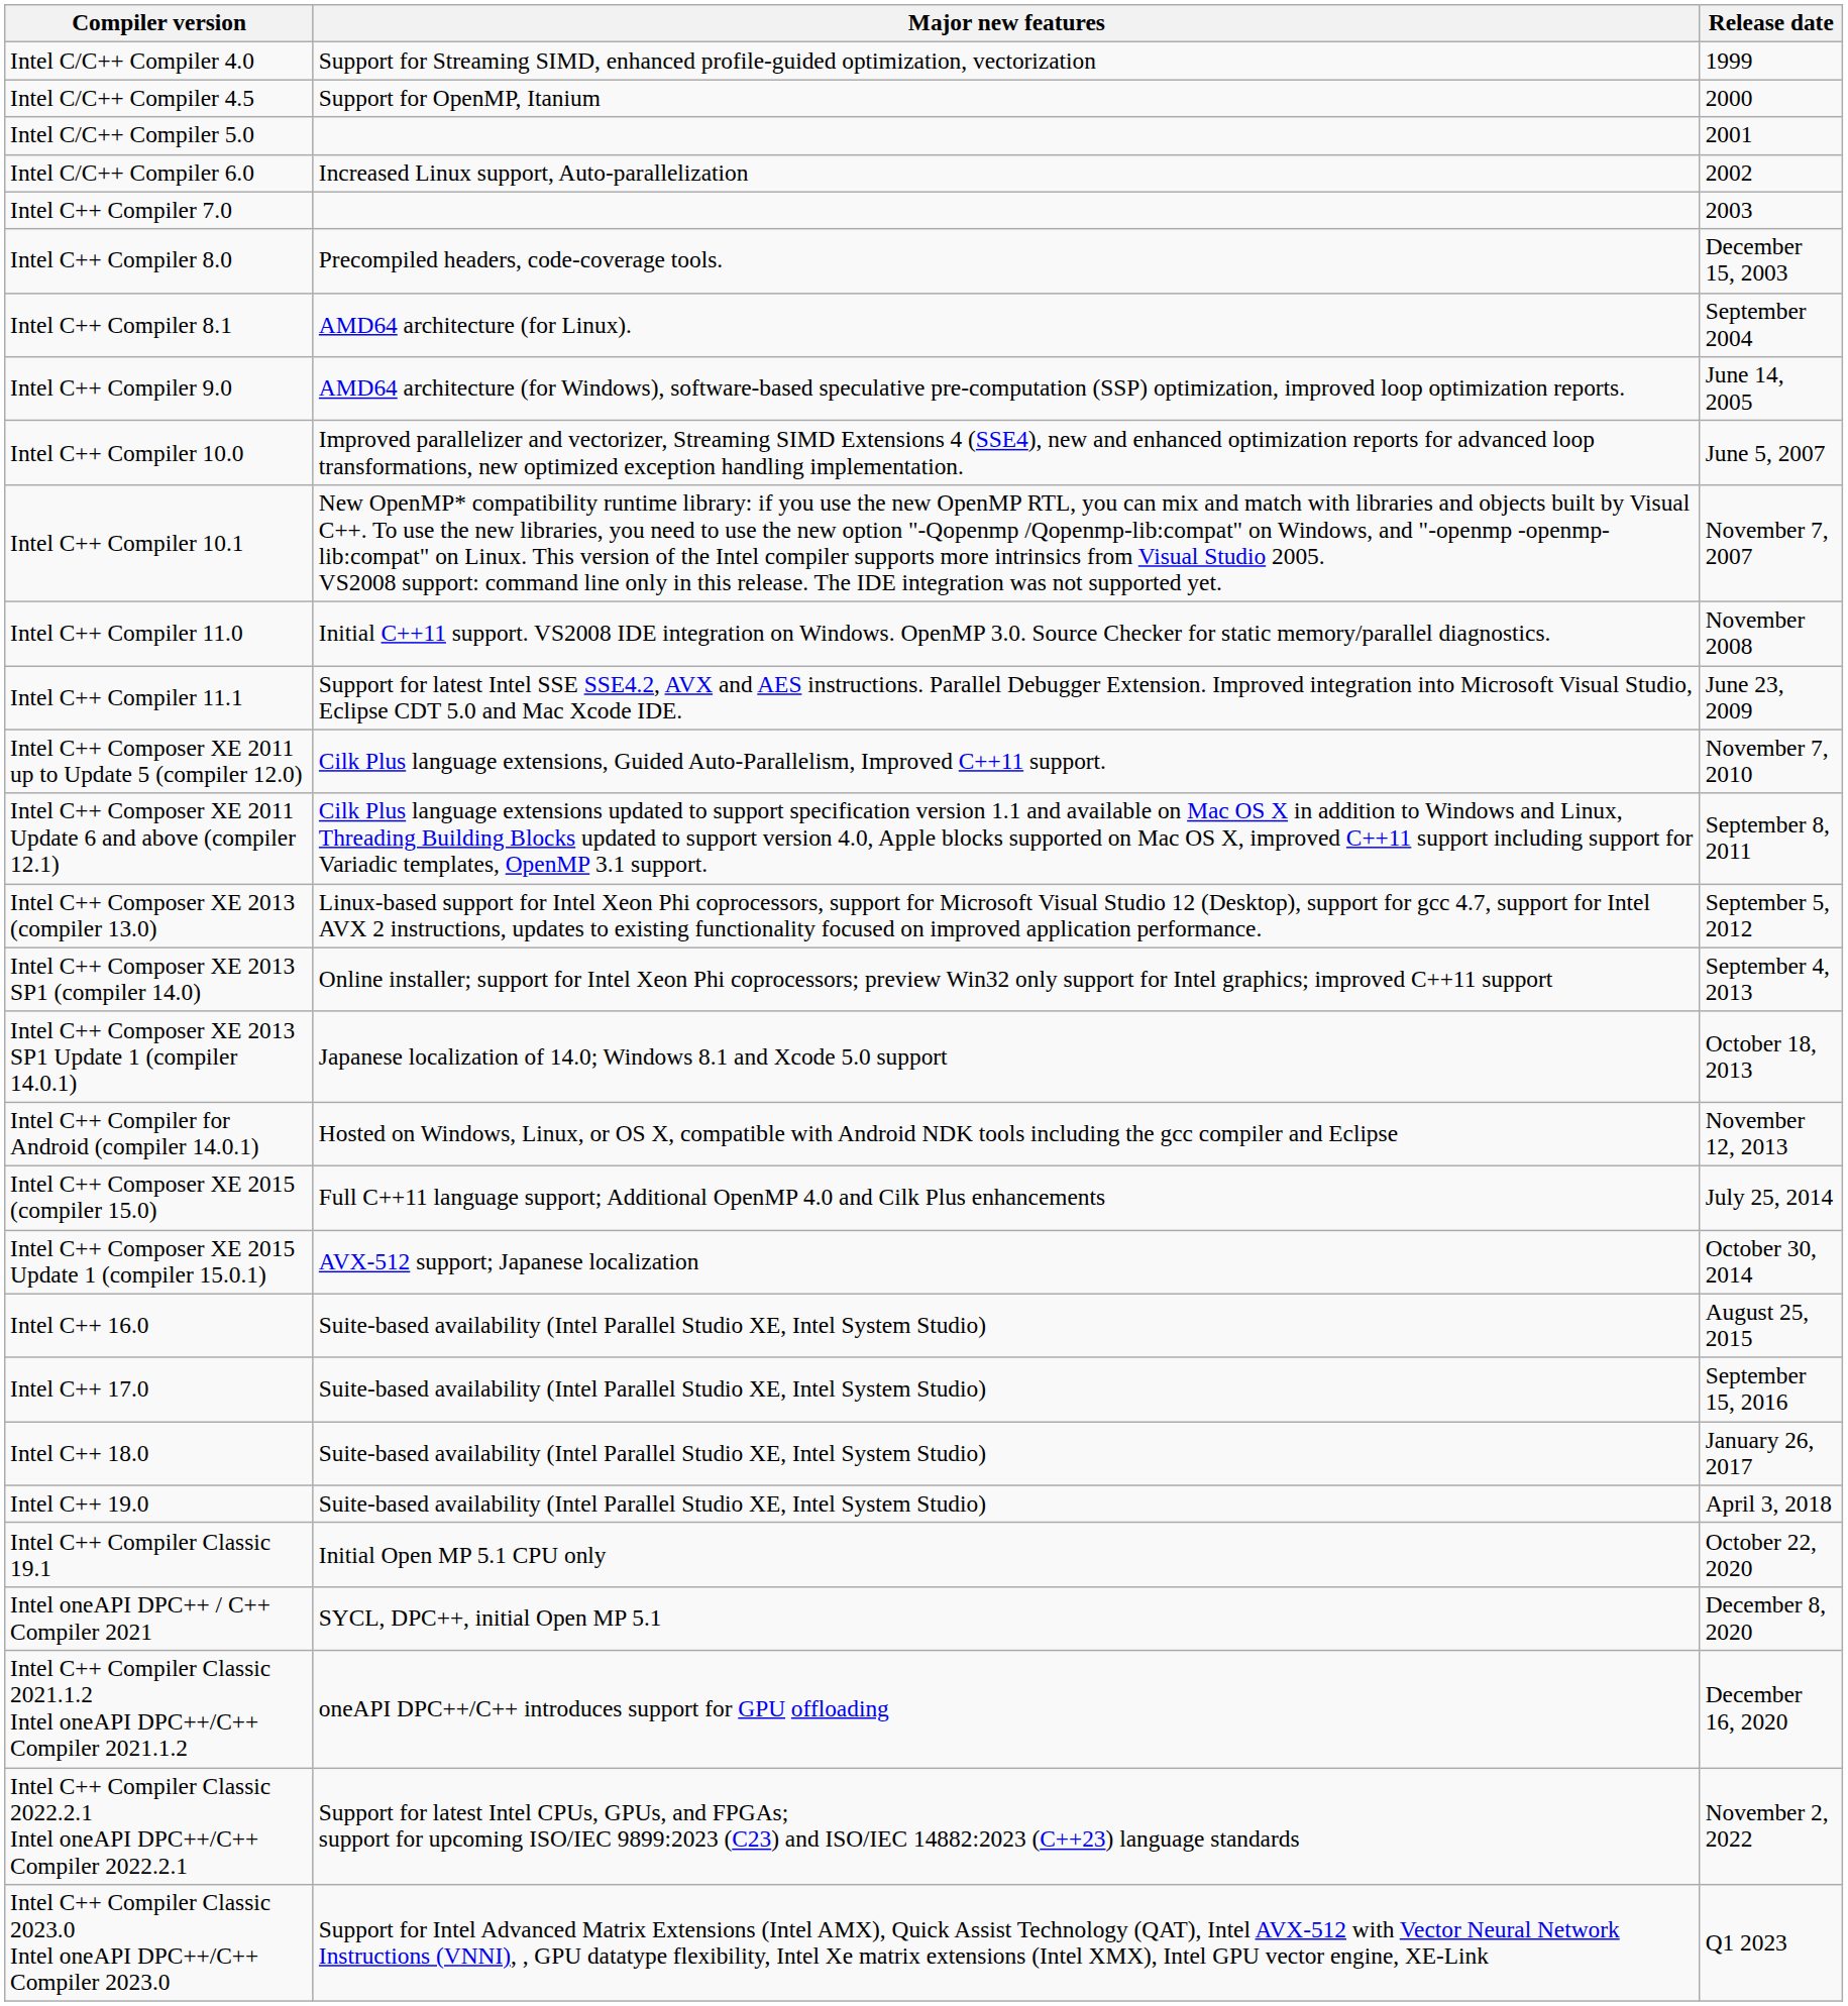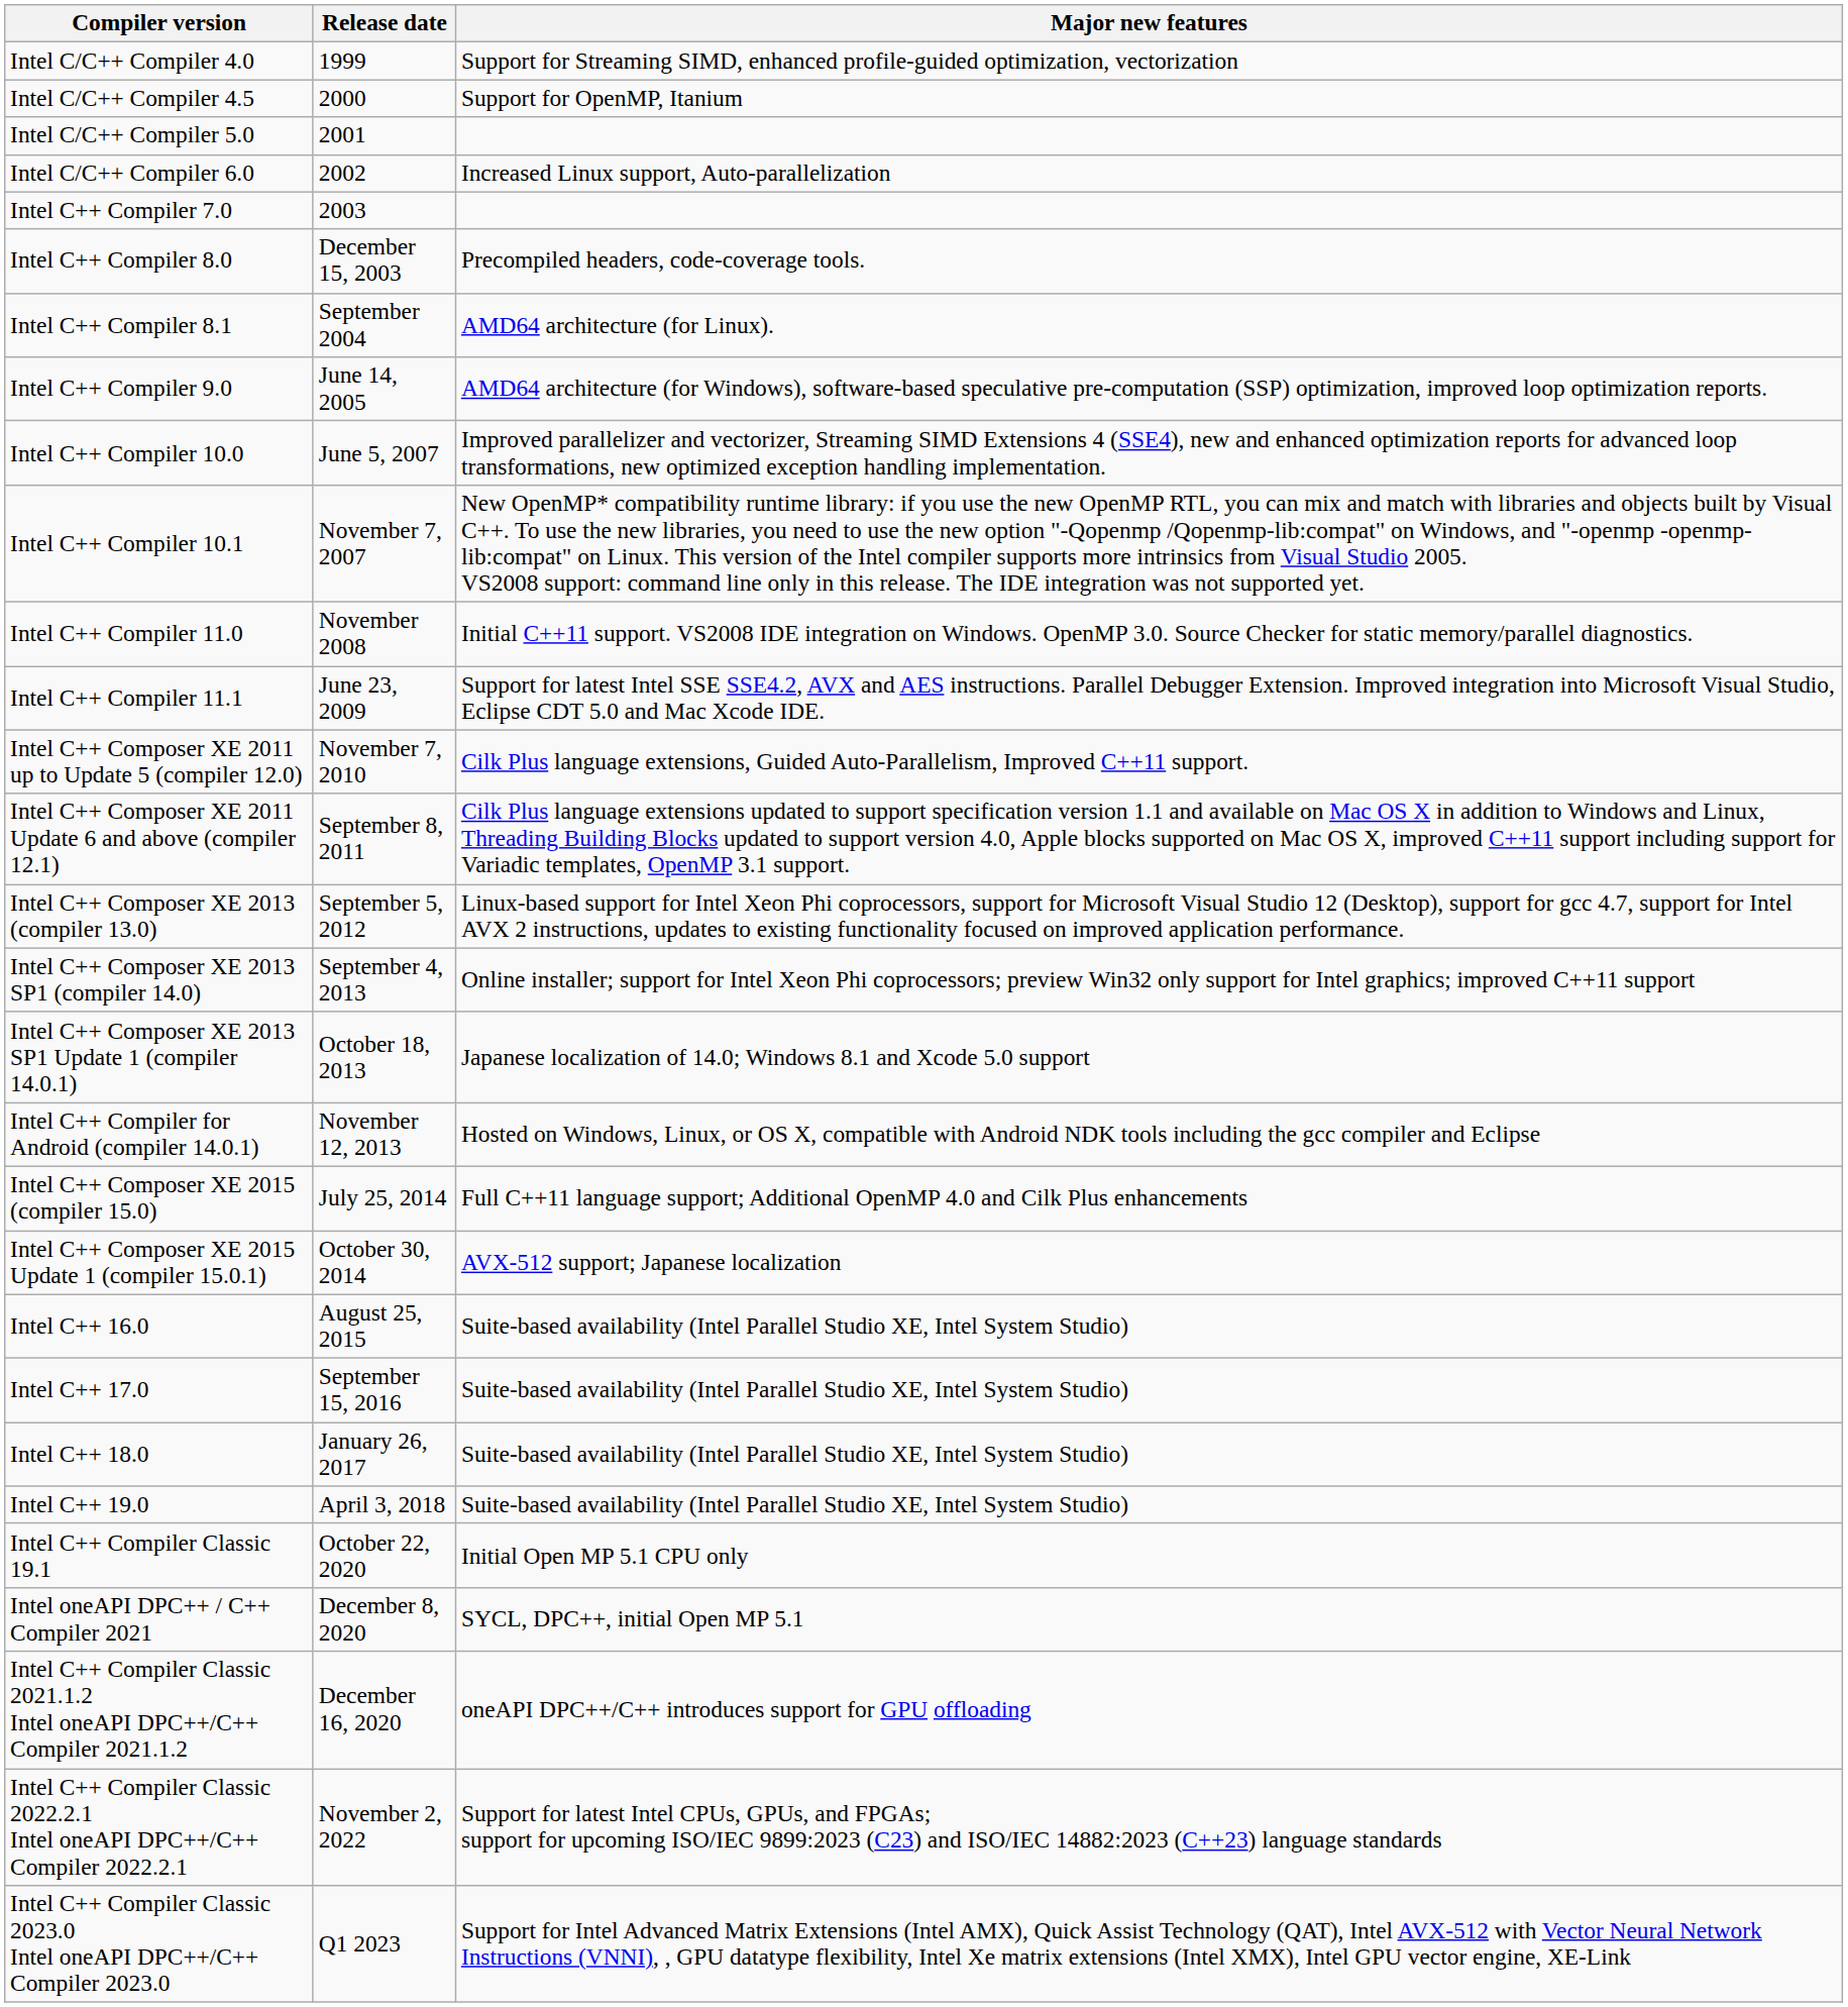columns swapped: Release date <-> Major new features
